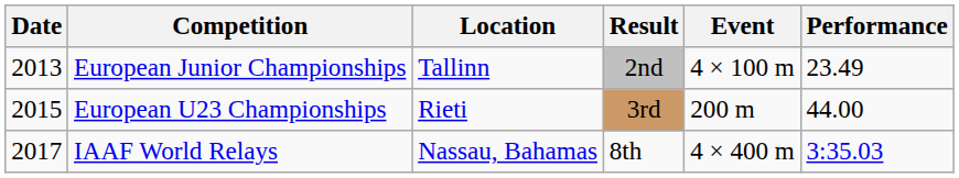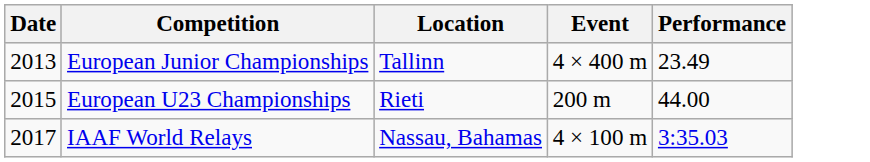- column: Result | 2nd | 3rd | 8th
European Junior Championships | Event: 4 × 100 m -> 4 × 400 m
IAAF World Relays | Event: 4 × 400 m -> 4 × 100 m
